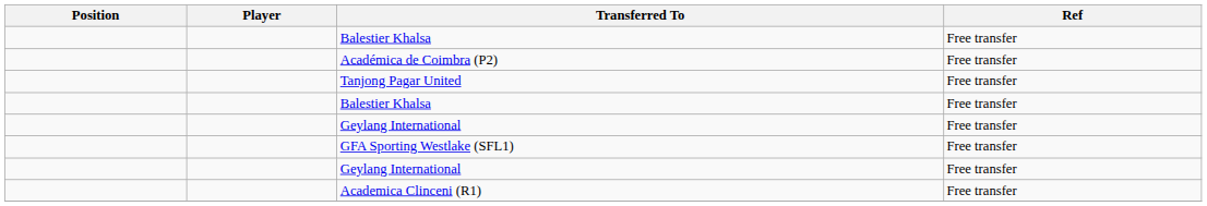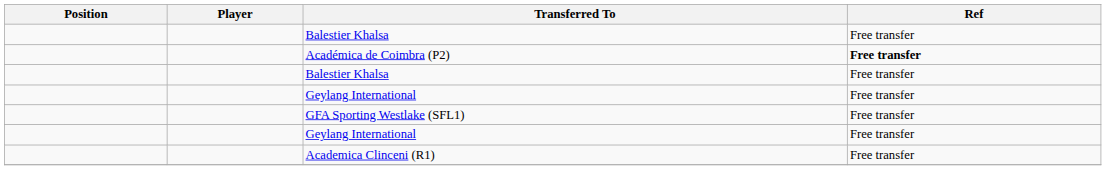Académica de Coimbra (P2) | Ref: normal -> bold
- row: Tanjong Pagar United | Free transfer
